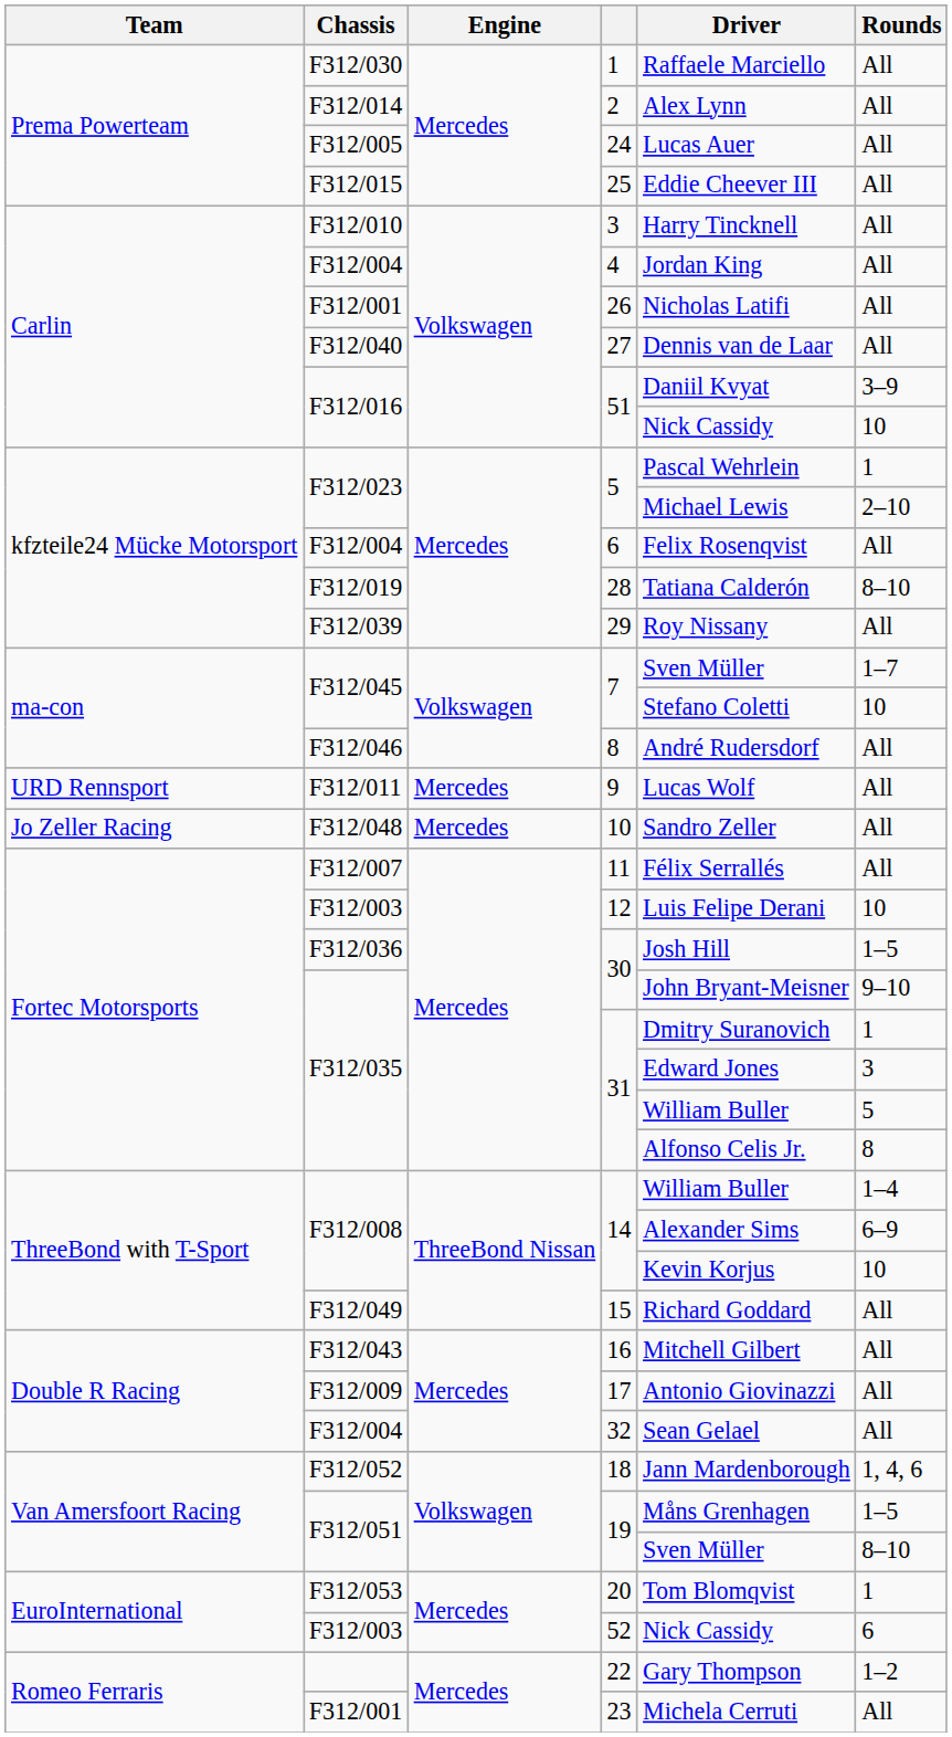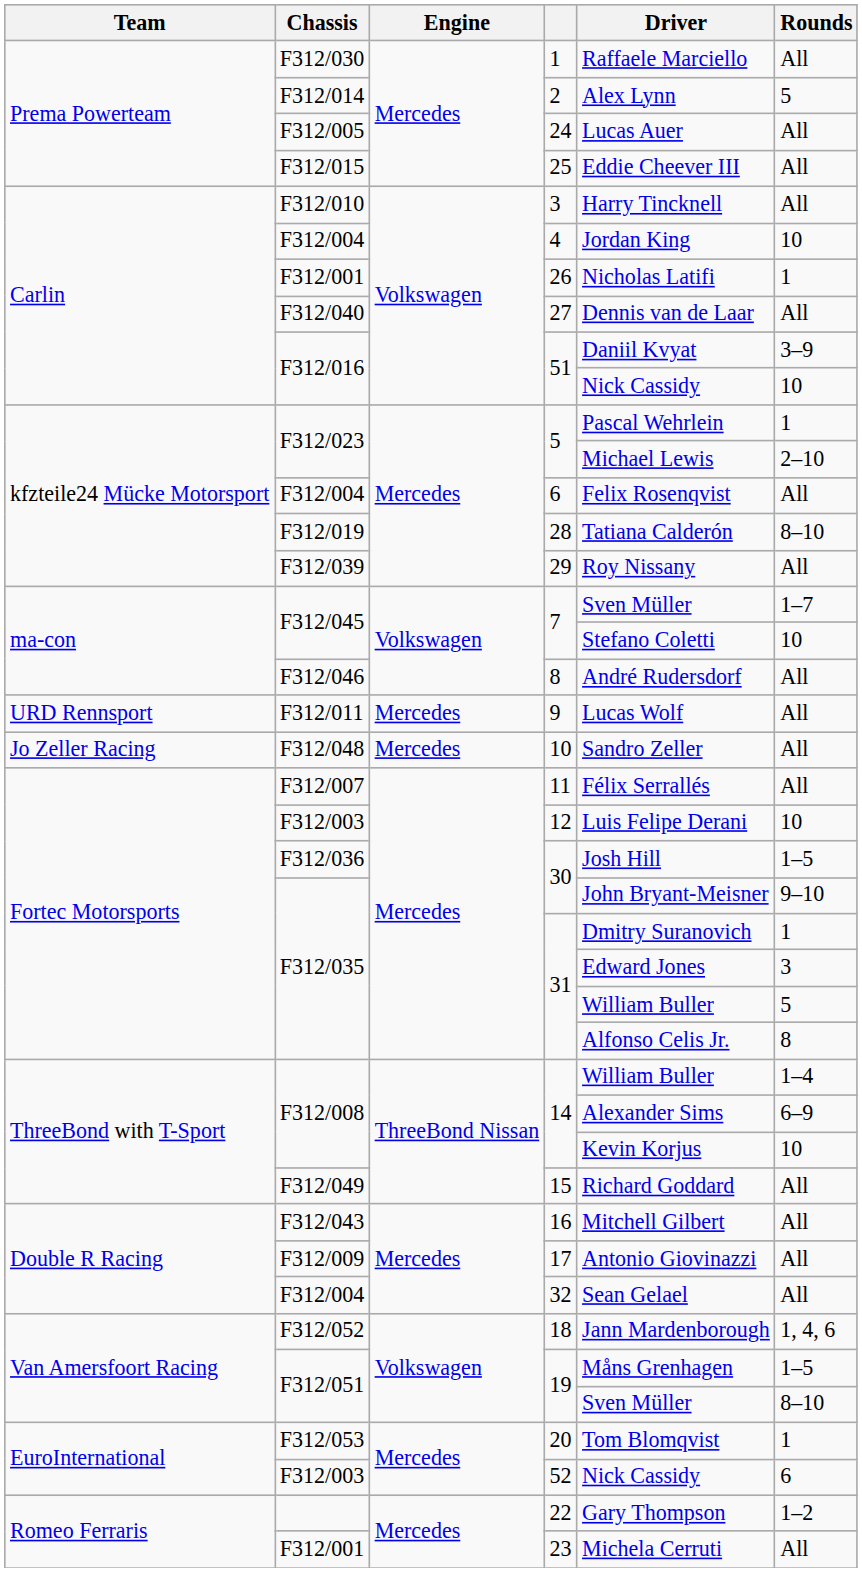2 | Rounds: All -> 5
4 | Rounds: All -> 10
26 | Rounds: All -> 1
